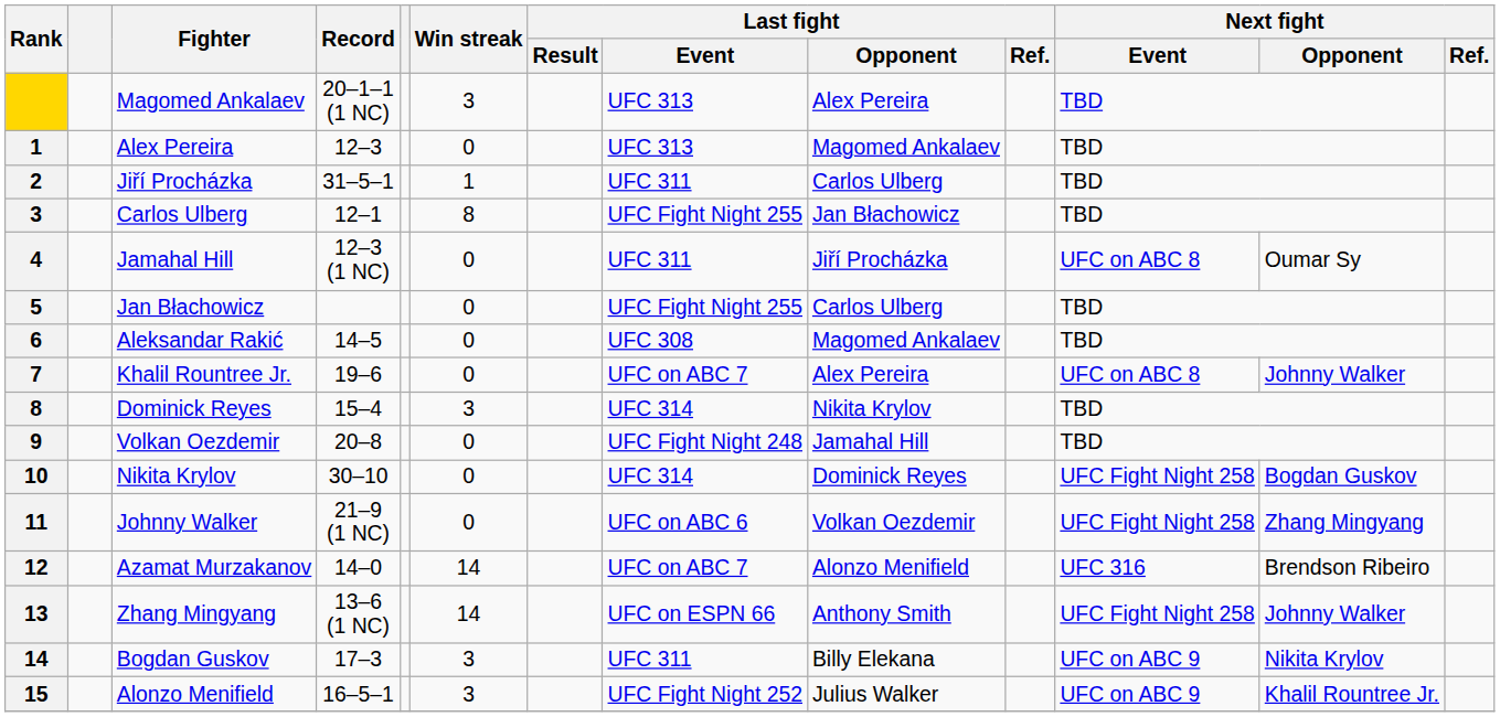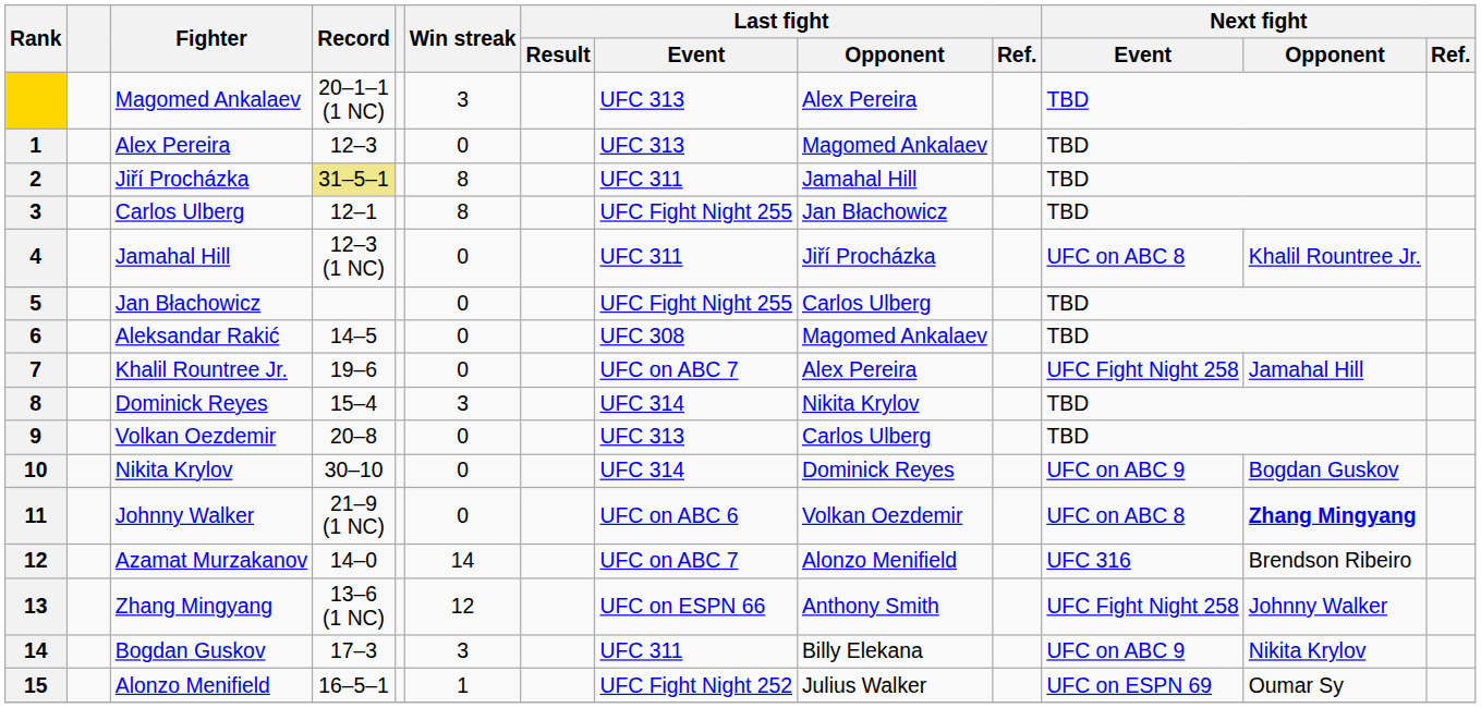2 | Record: no background -> khaki background
2 | Win streak: 1 -> 8
2 | Last fight / Opponent: Carlos Ulberg -> Jamahal Hill
4 | Next fight / Opponent: Oumar Sy -> Khalil Rountree Jr.
7 | Next fight / Event: UFC on ABC 8 -> UFC Fight Night 258
7 | Next fight / Opponent: Johnny Walker -> Jamahal Hill
9 | Last fight / Event: UFC Fight Night 248 -> UFC 313
9 | Last fight / Opponent: Jamahal Hill -> Carlos Ulberg
10 | Next fight / Event: UFC Fight Night 258 -> UFC on ABC 9
11 | Next fight / Event: UFC Fight Night 258 -> UFC on ABC 8
11 | Next fight / Opponent: normal -> bold
13 | Win streak: 14 -> 12
15 | Win streak: 3 -> 1
15 | Next fight / Event: UFC on ABC 9 -> UFC on ESPN 69
15 | Next fight / Opponent: Khalil Rountree Jr. -> Oumar Sy
